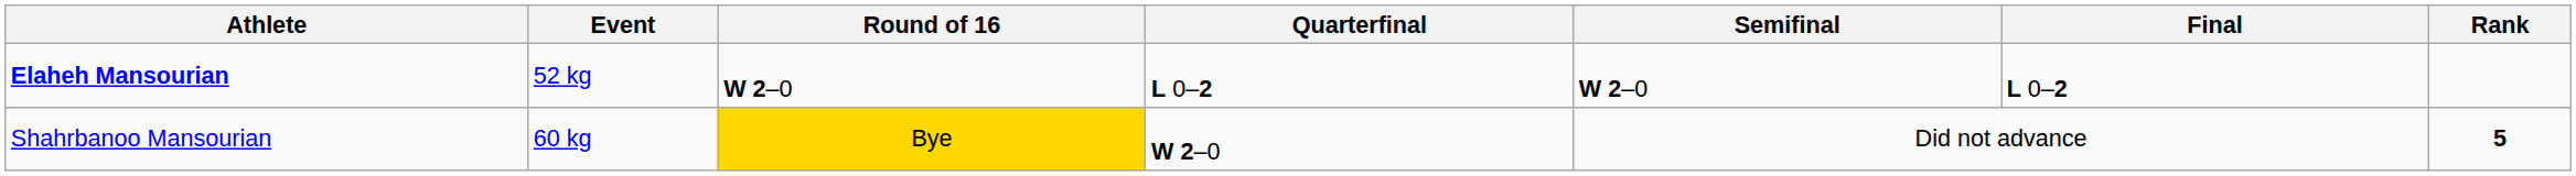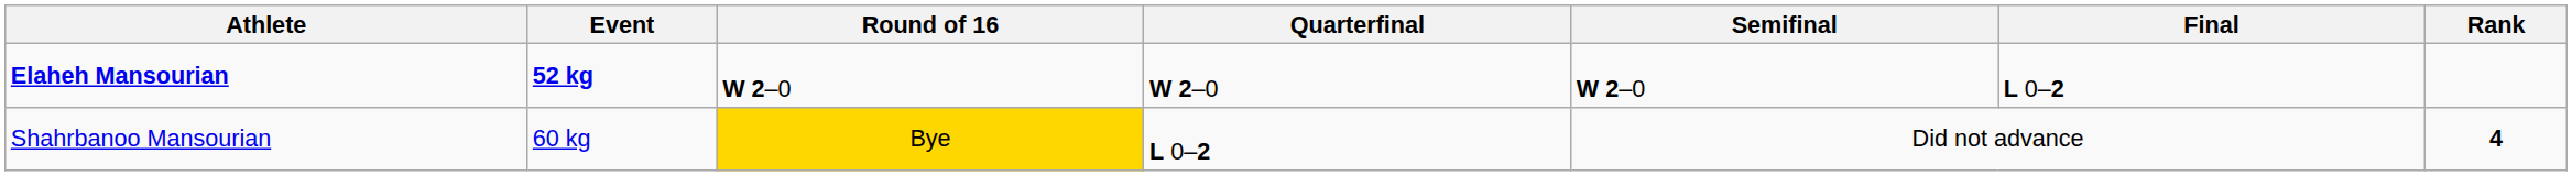Elaheh Mansourian | Event: normal -> bold
Elaheh Mansourian | Quarterfinal: L 0–2 -> W 2–0
Shahrbanoo Mansourian | Quarterfinal: W 2–0 -> L 0–2
Shahrbanoo Mansourian | Rank: 5 -> 4
